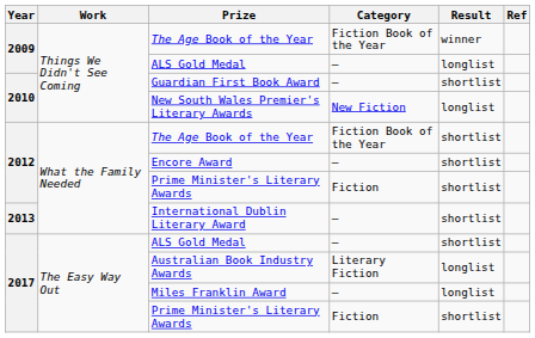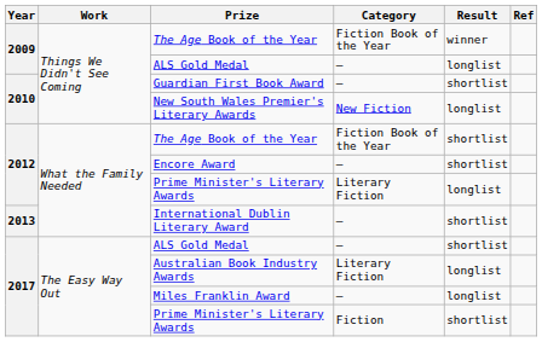2012 / Prime Minister's Literary Awards | Category: Fiction -> Literary Fiction
2012 / Prime Minister's Literary Awards | Result: shortlist -> longlist
